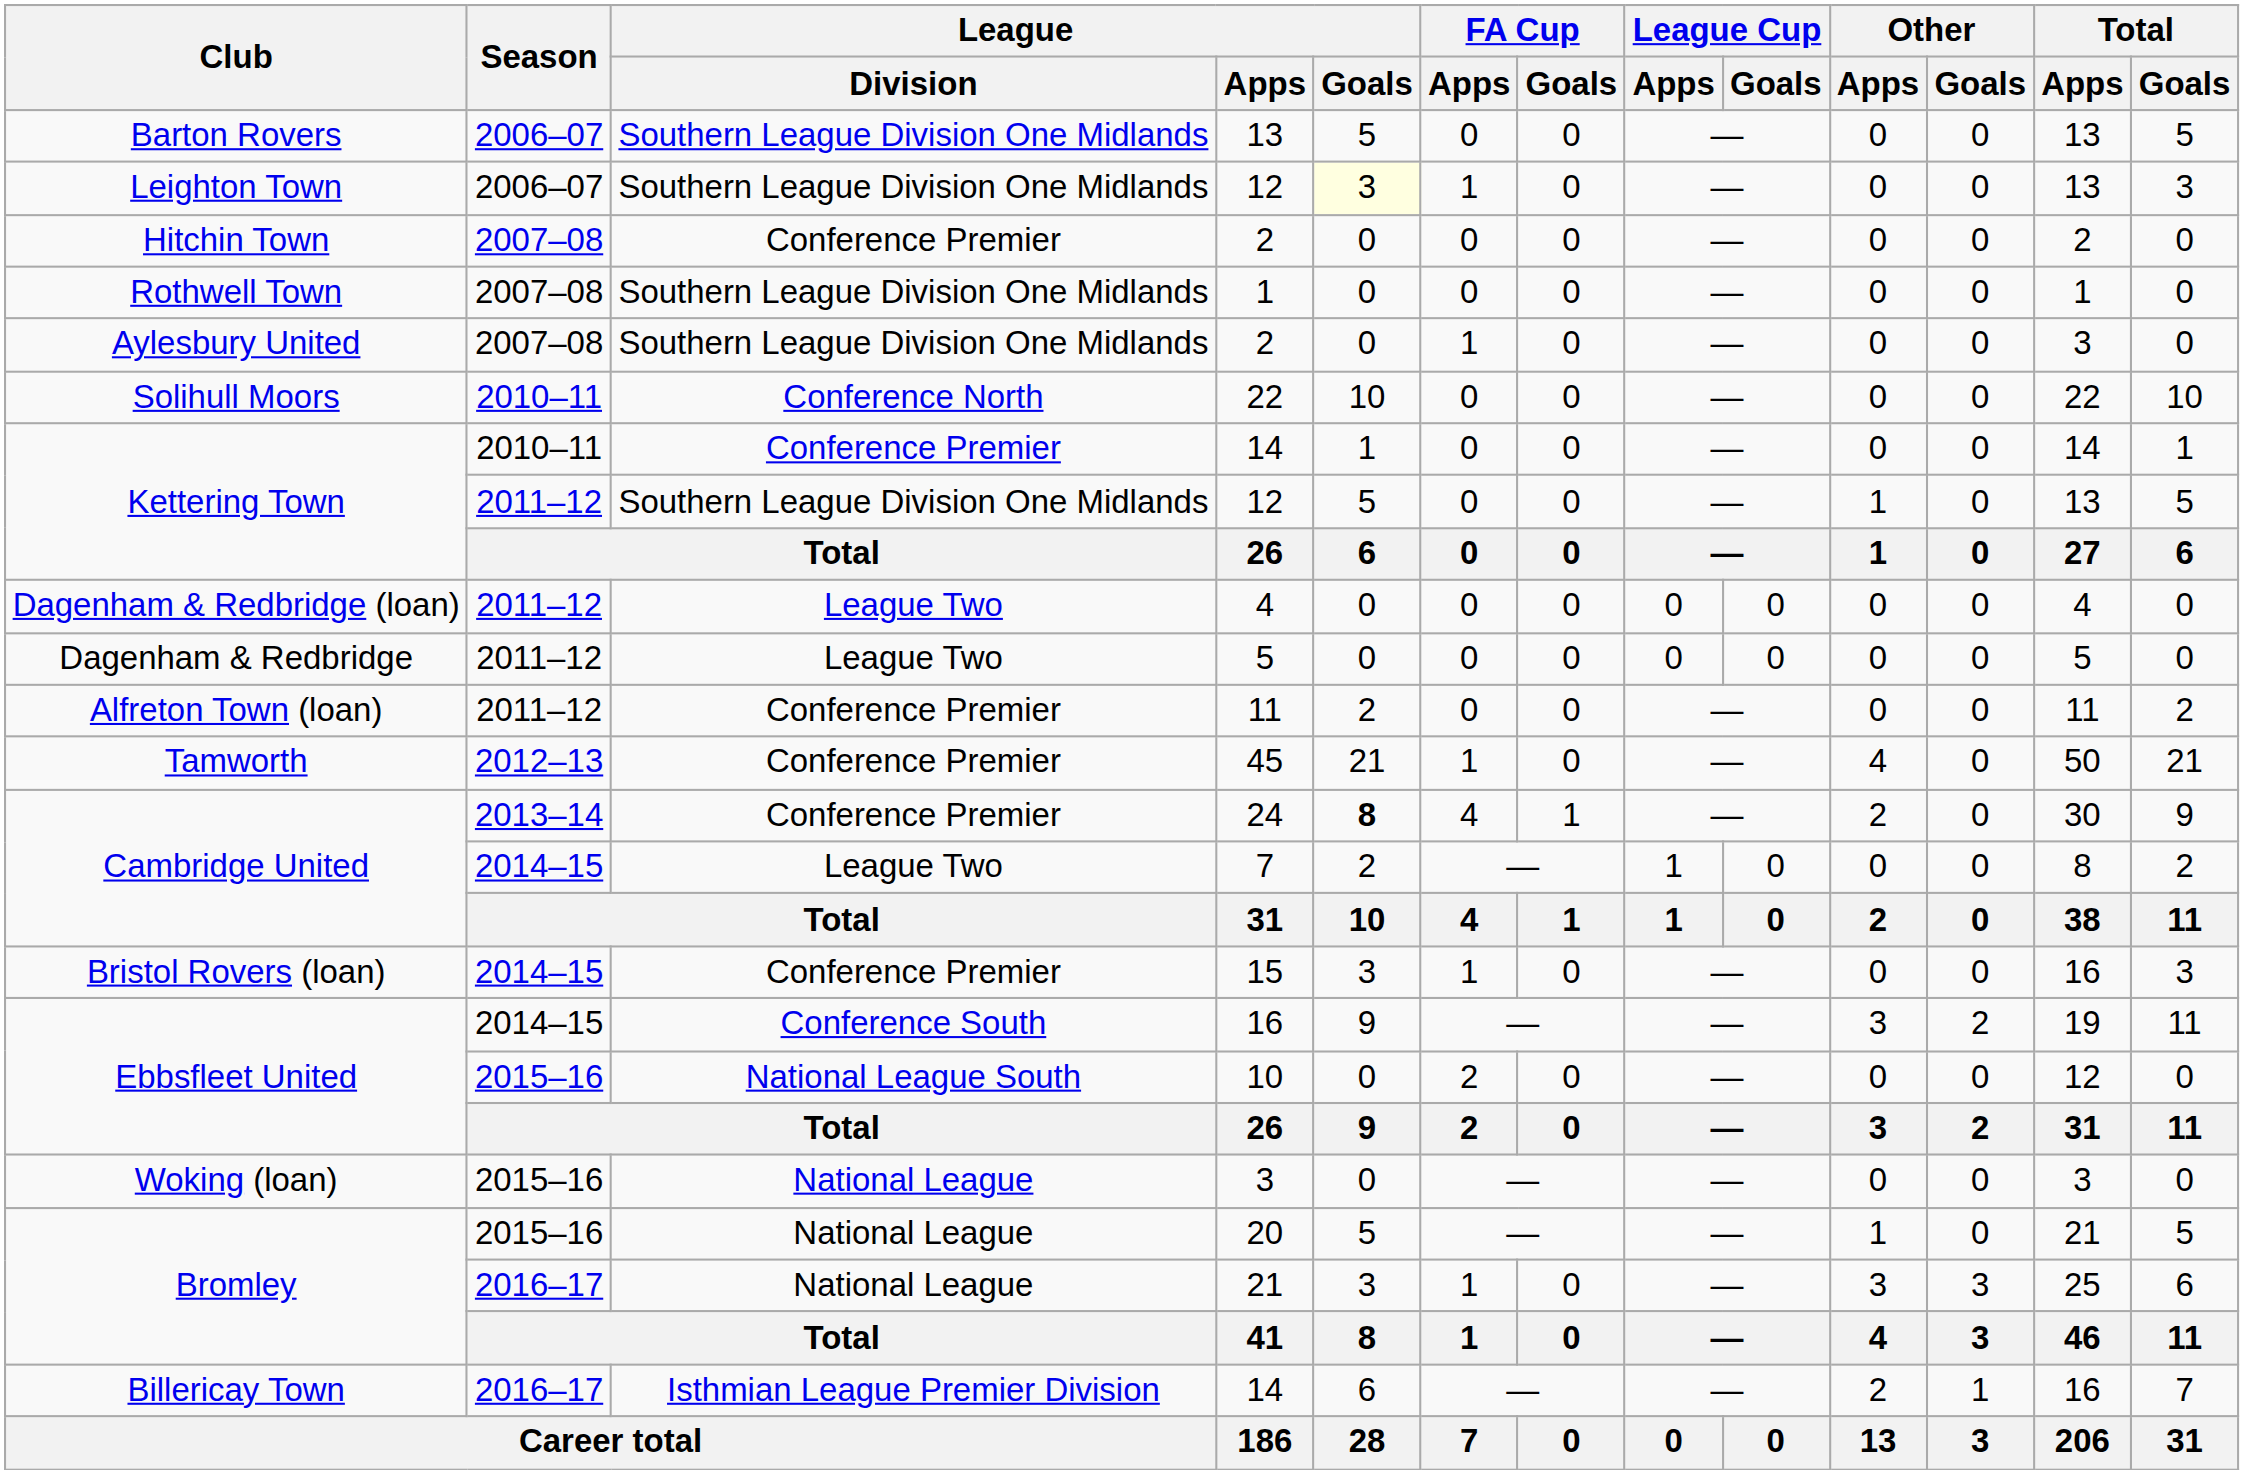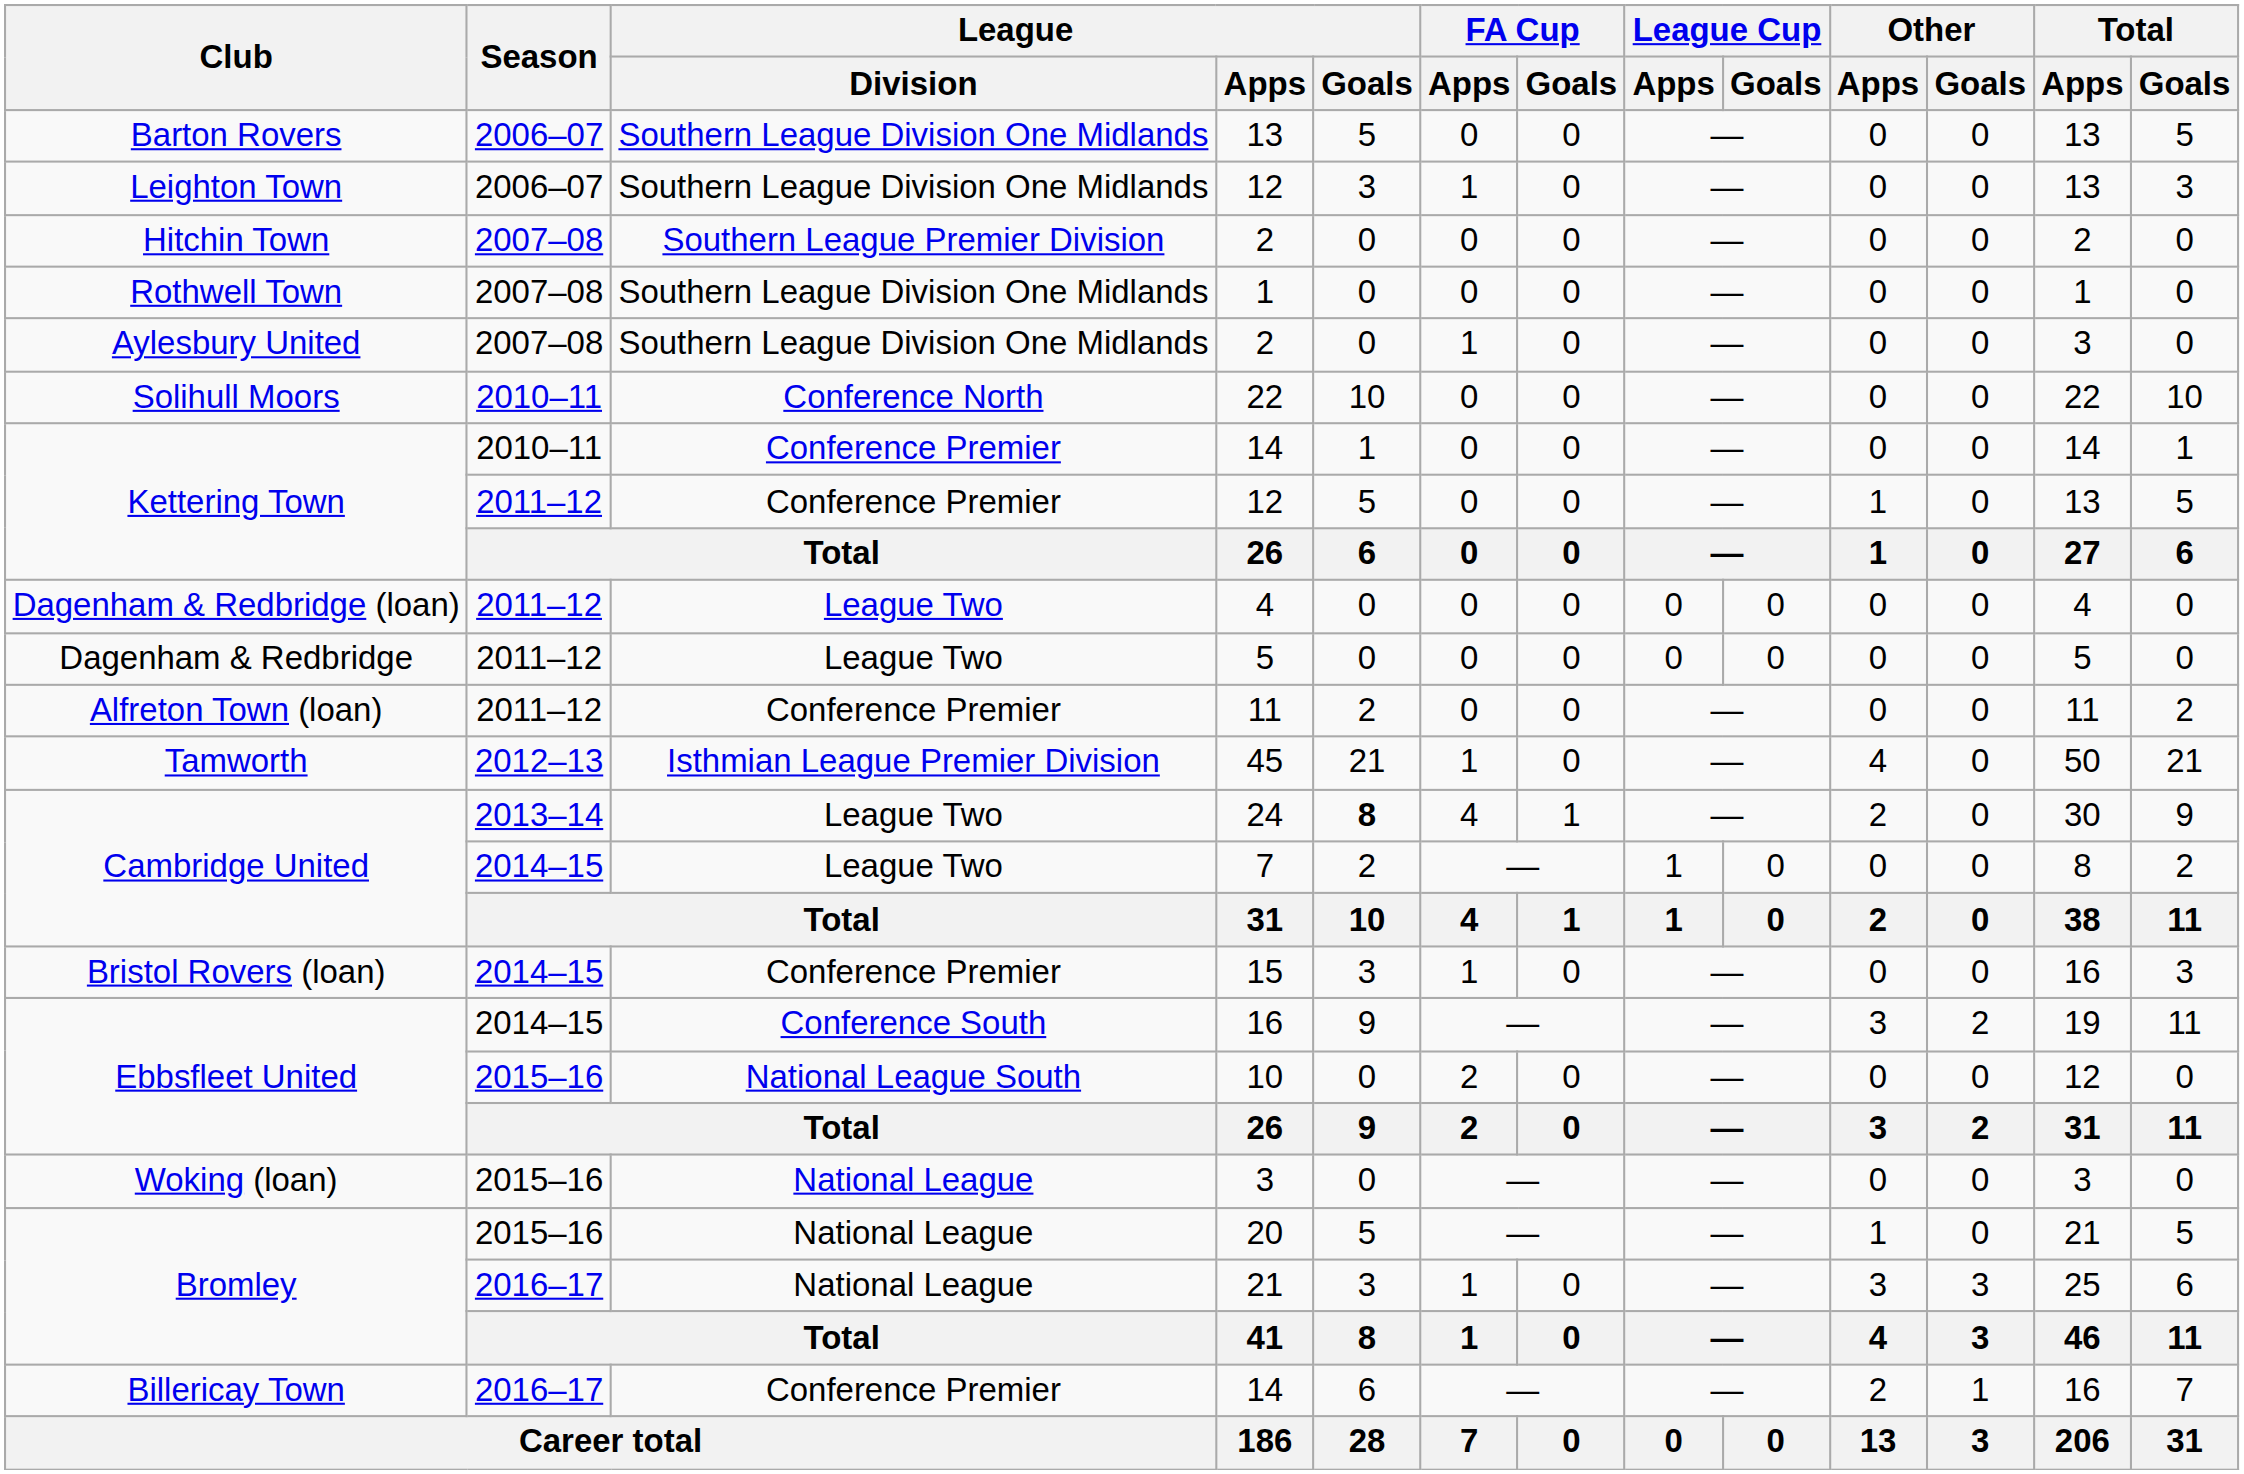Leighton Town / 12 | League / Goals: lightyellow background -> no background
Hitchin Town / 2 | League / Division: Conference Premier -> Southern League Premier Division
Kettering Town / 12 | League / Division: Southern League Division One Midlands -> Conference Premier
45 | League / Division: Conference Premier -> Isthmian League Premier Division
24 | League / Division: Conference Premier -> League Two
Billericay Town / 14 | League / Division: Isthmian League Premier Division -> Conference Premier
